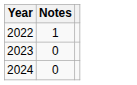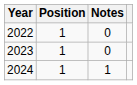+ column: Position | 1 | 1 | 1
2022 | Notes: 1 -> 0
2024 | Notes: 0 -> 1
